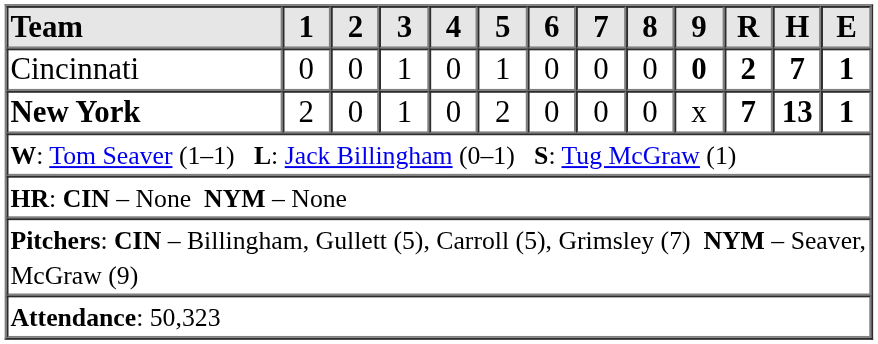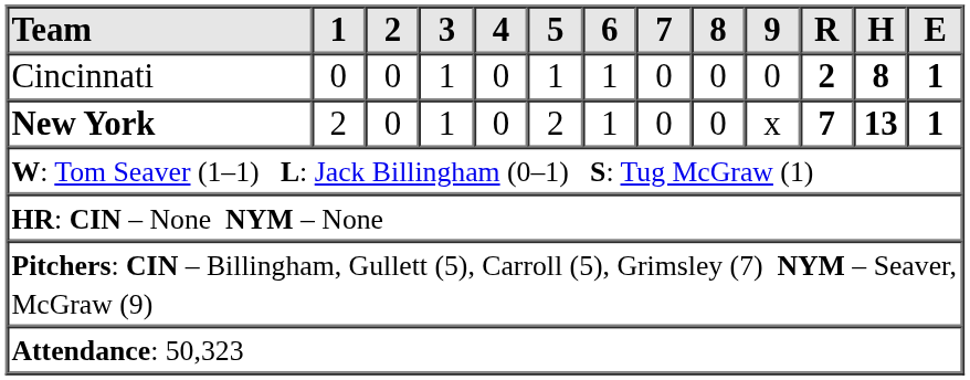Cincinnati | 6: 0 -> 1
Cincinnati | 9: bold -> normal
Cincinnati | H: 7 -> 8
New York | 6: 0 -> 1
